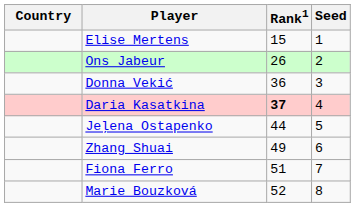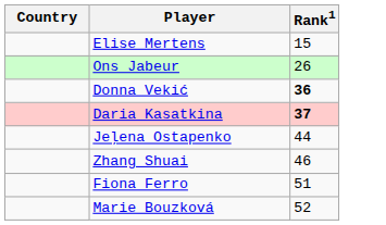- column: Seed | 1 | 2 | 3 | 4 | 5 | 6 | 7 | 8
Donna Vekić | Rank1: normal -> bold
Zhang Shuai | Rank1: 49 -> 46
